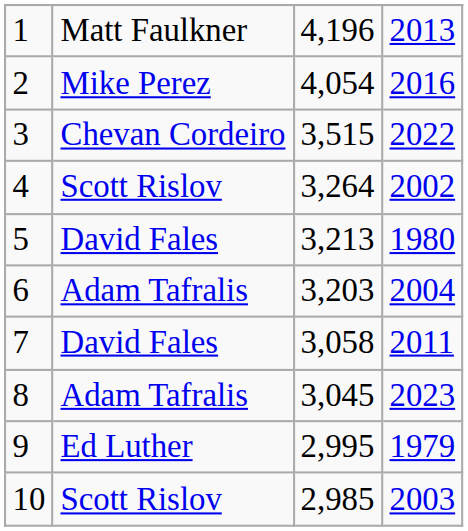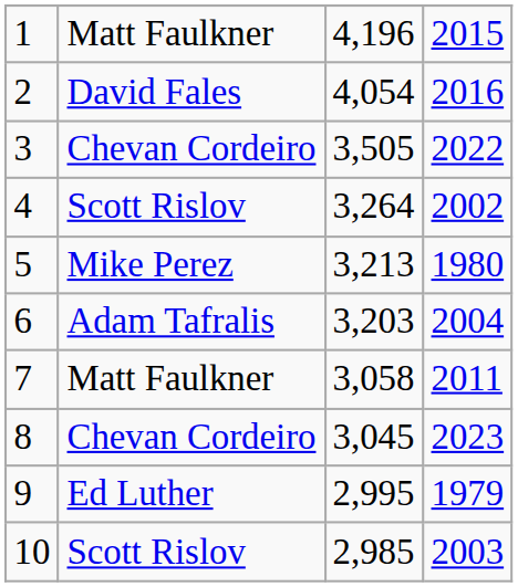1 | column 4: 2013 -> 2015
2 | column 2: Mike Perez -> David Fales
3 | column 3: 3,515 -> 3,505
5 | column 2: David Fales -> Mike Perez
7 | column 2: David Fales -> Matt Faulkner
8 | column 2: Adam Tafralis -> Chevan Cordeiro
